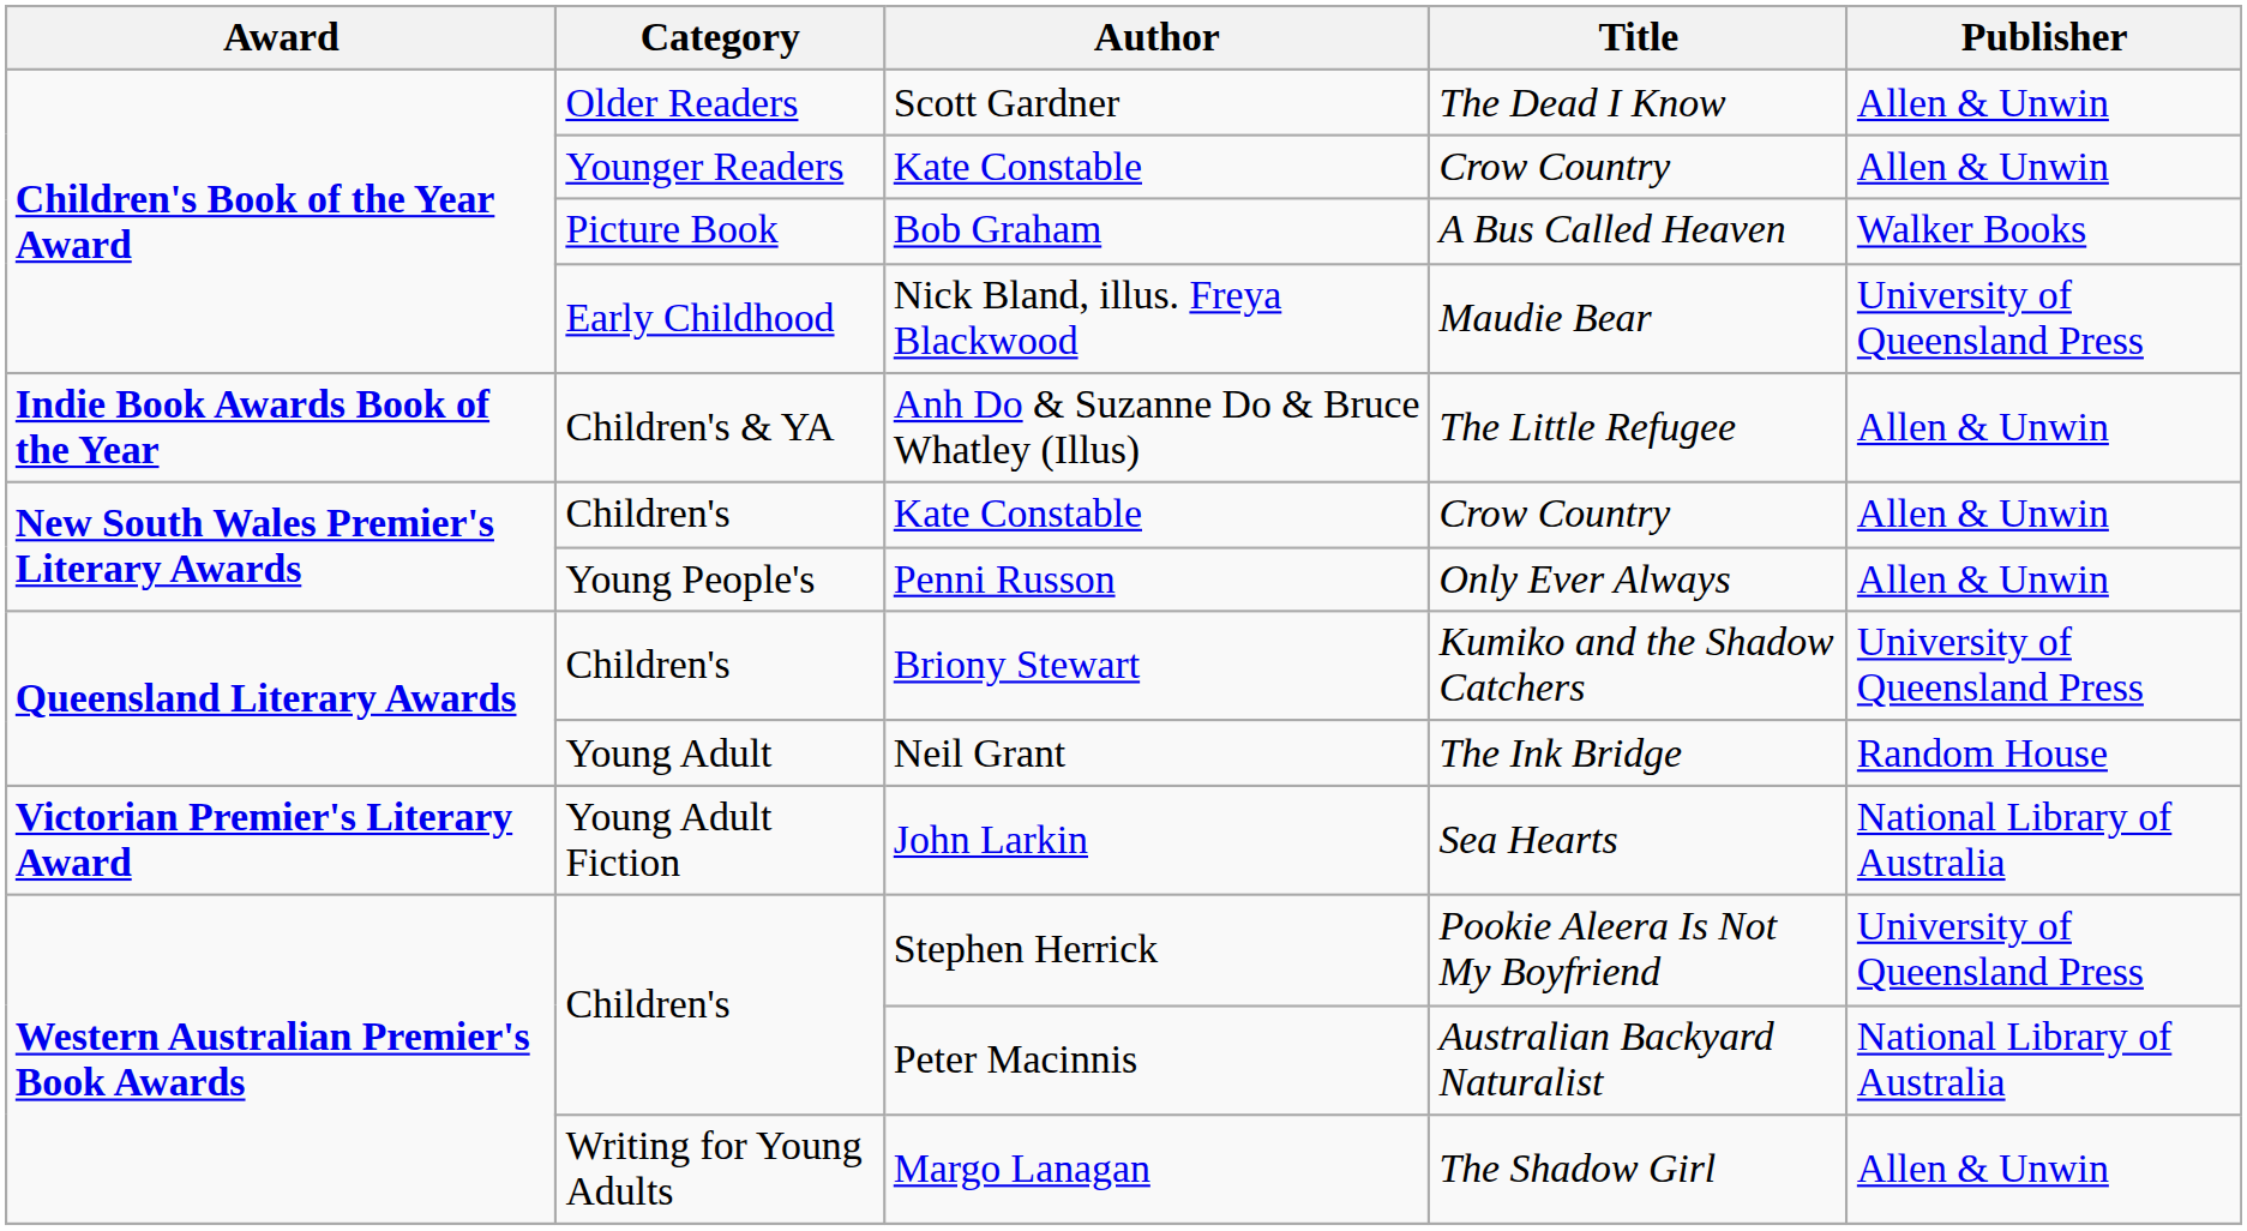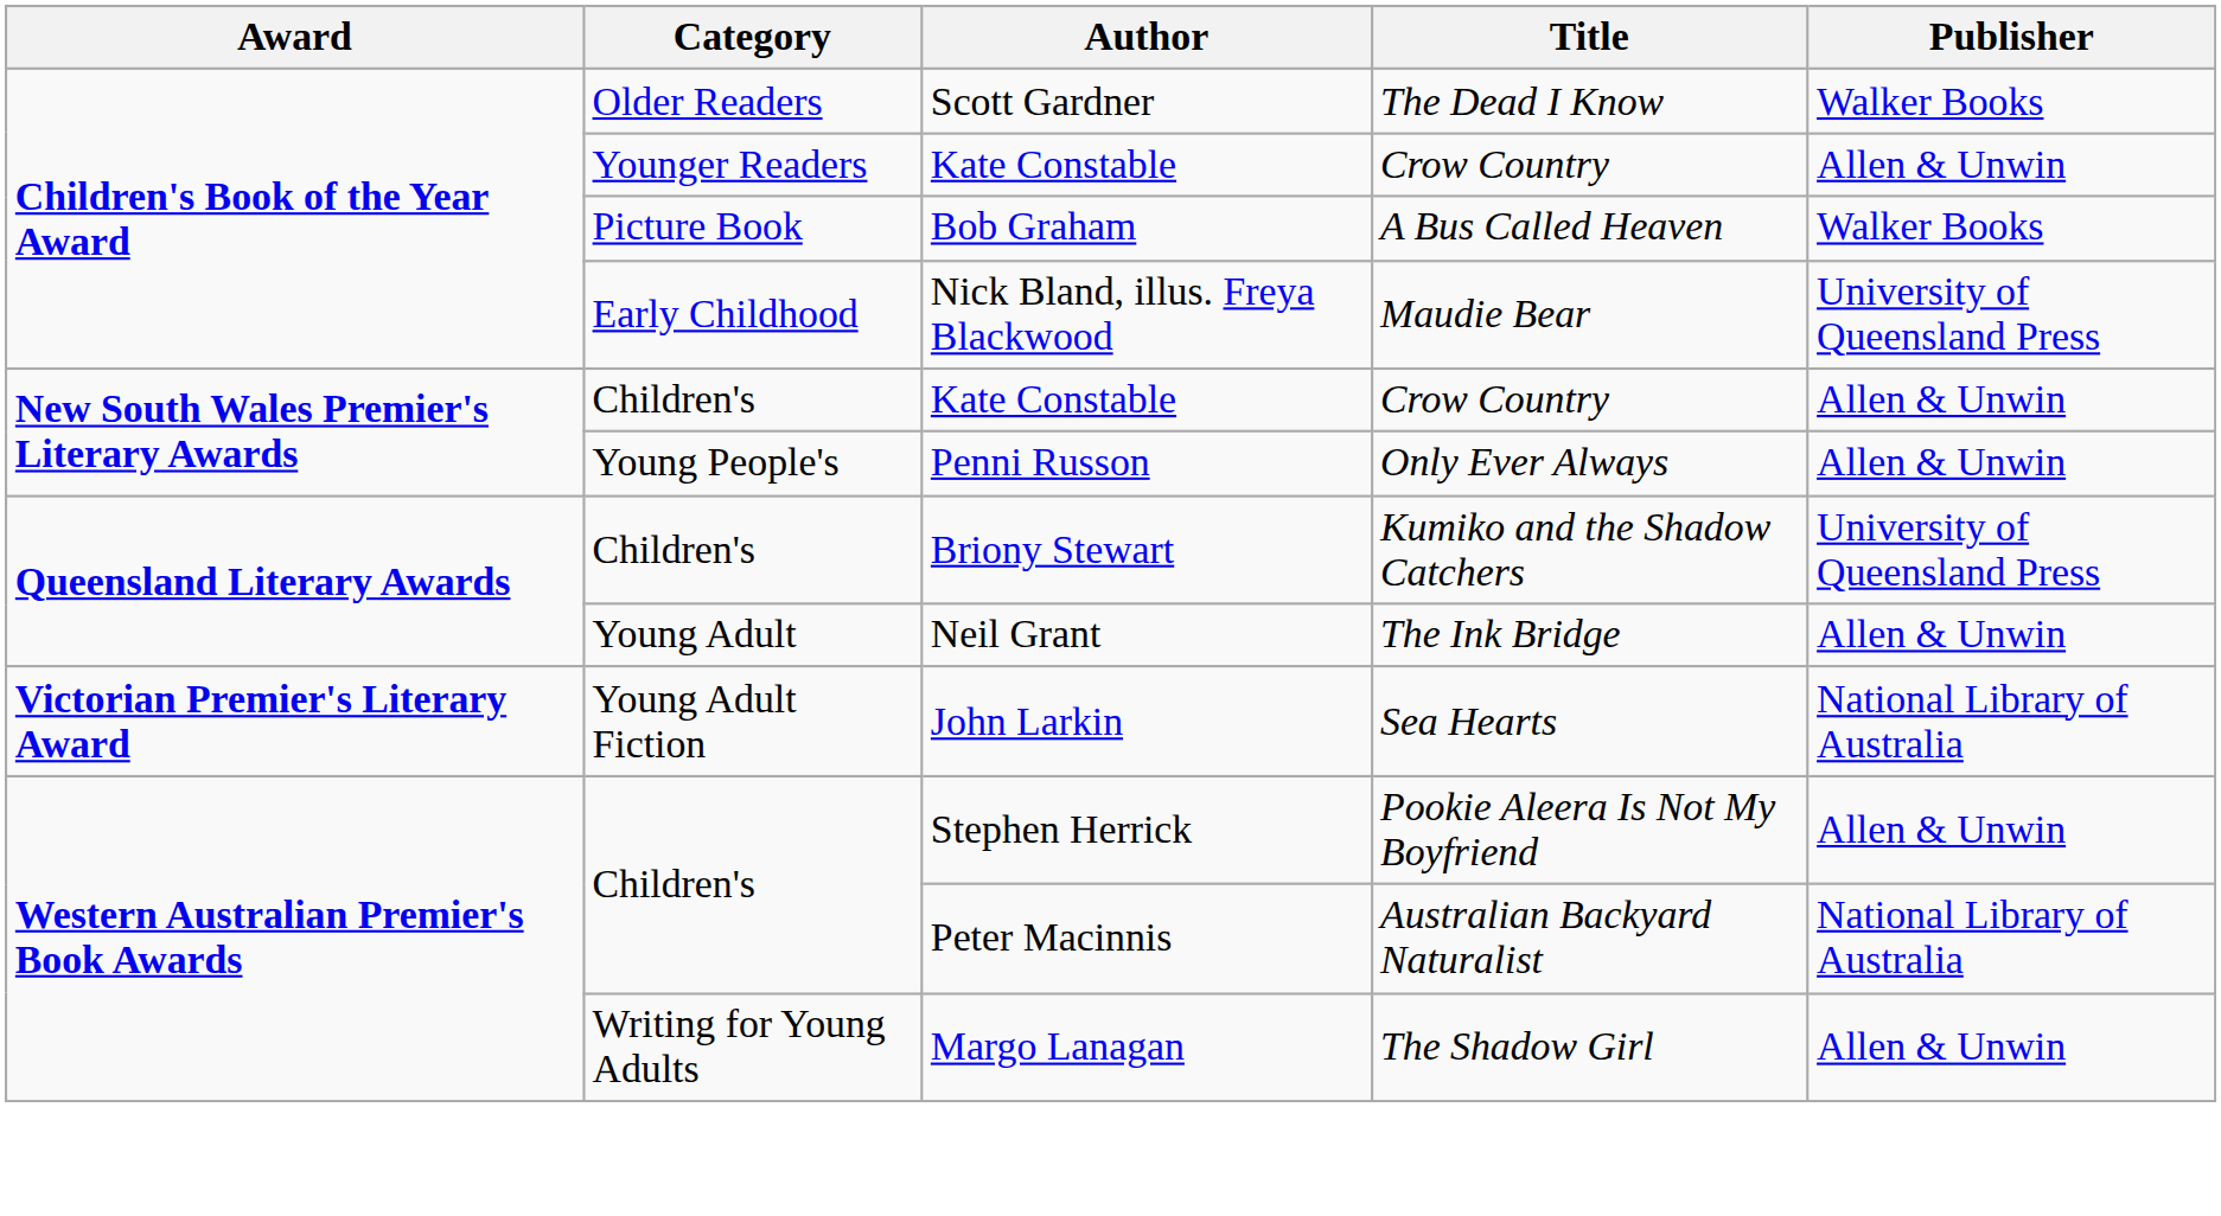Scott Gardner | Publisher: Allen & Unwin -> Walker Books
- row: Indie Book Awards Book of the Year | Children's & YA | Anh Do & Suzanne Do & Bruce Whatley (Illus) | The Little Refugee | Allen & Unwin
Neil Grant | Publisher: Random House -> Allen & Unwin
Stephen Herrick | Publisher: University of Queensland Press -> Allen & Unwin
